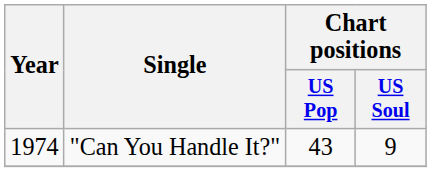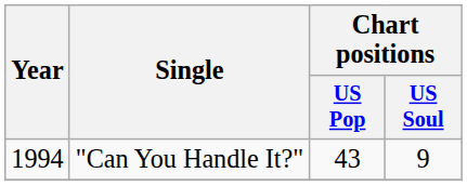"Can You Handle It?" | Year: 1974 -> 1994
